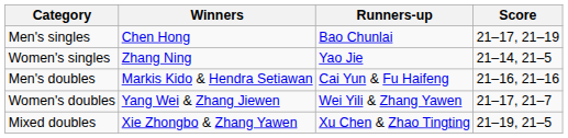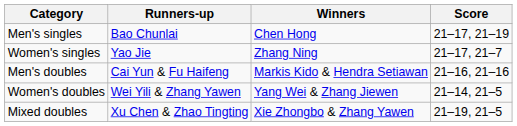columns swapped: Winners <-> Runners-up
Women's singles | Score: 21–14, 21–5 -> 21–17, 21–7
Women's doubles | Score: 21–17, 21–7 -> 21–14, 21–5
